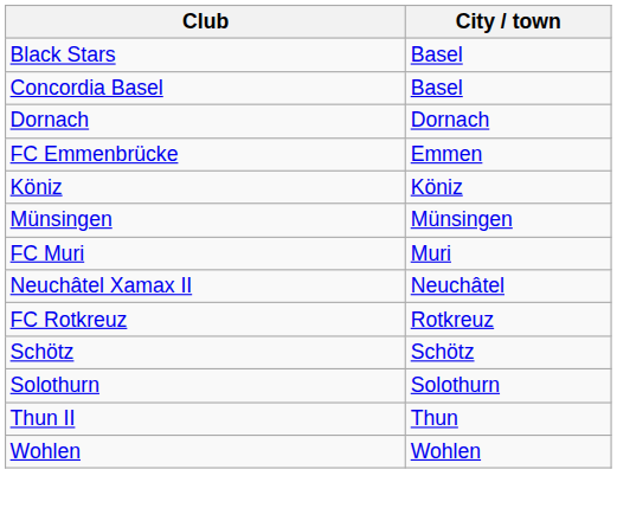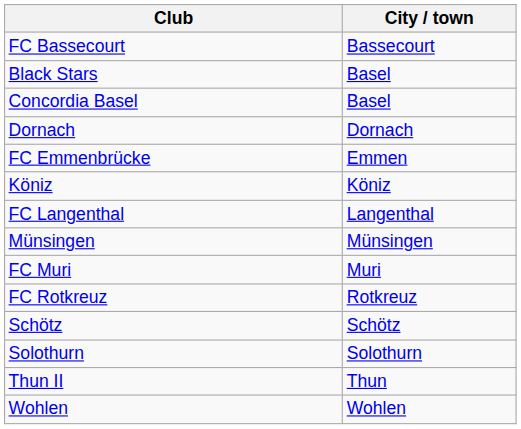+ row: FC Bassecourt | Bassecourt
+ row: FC Langenthal | Langenthal
- row: Neuchâtel Xamax II | Neuchâtel
